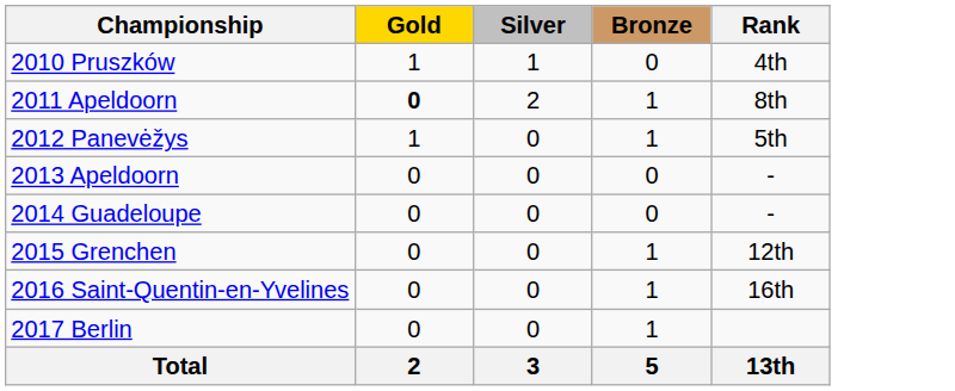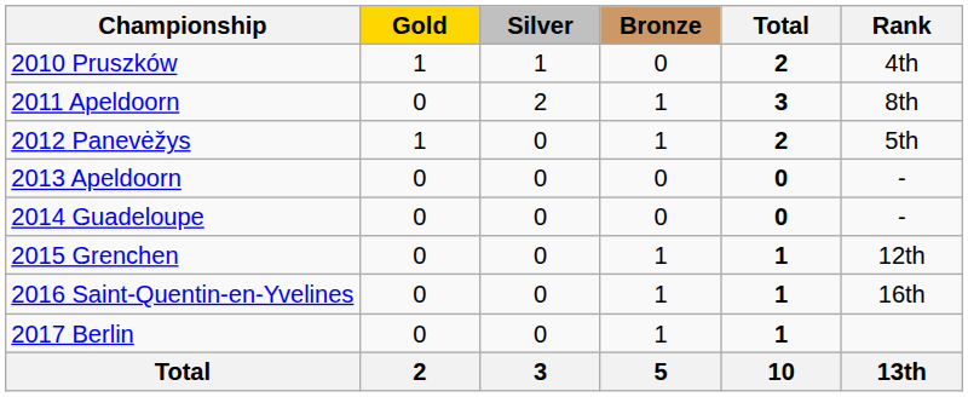+ column: Total | 2 | 3 | 2 | 0 | 0 | 1 | 1 | 1 | 10
2011 Apeldoorn | Gold: bold -> normal
